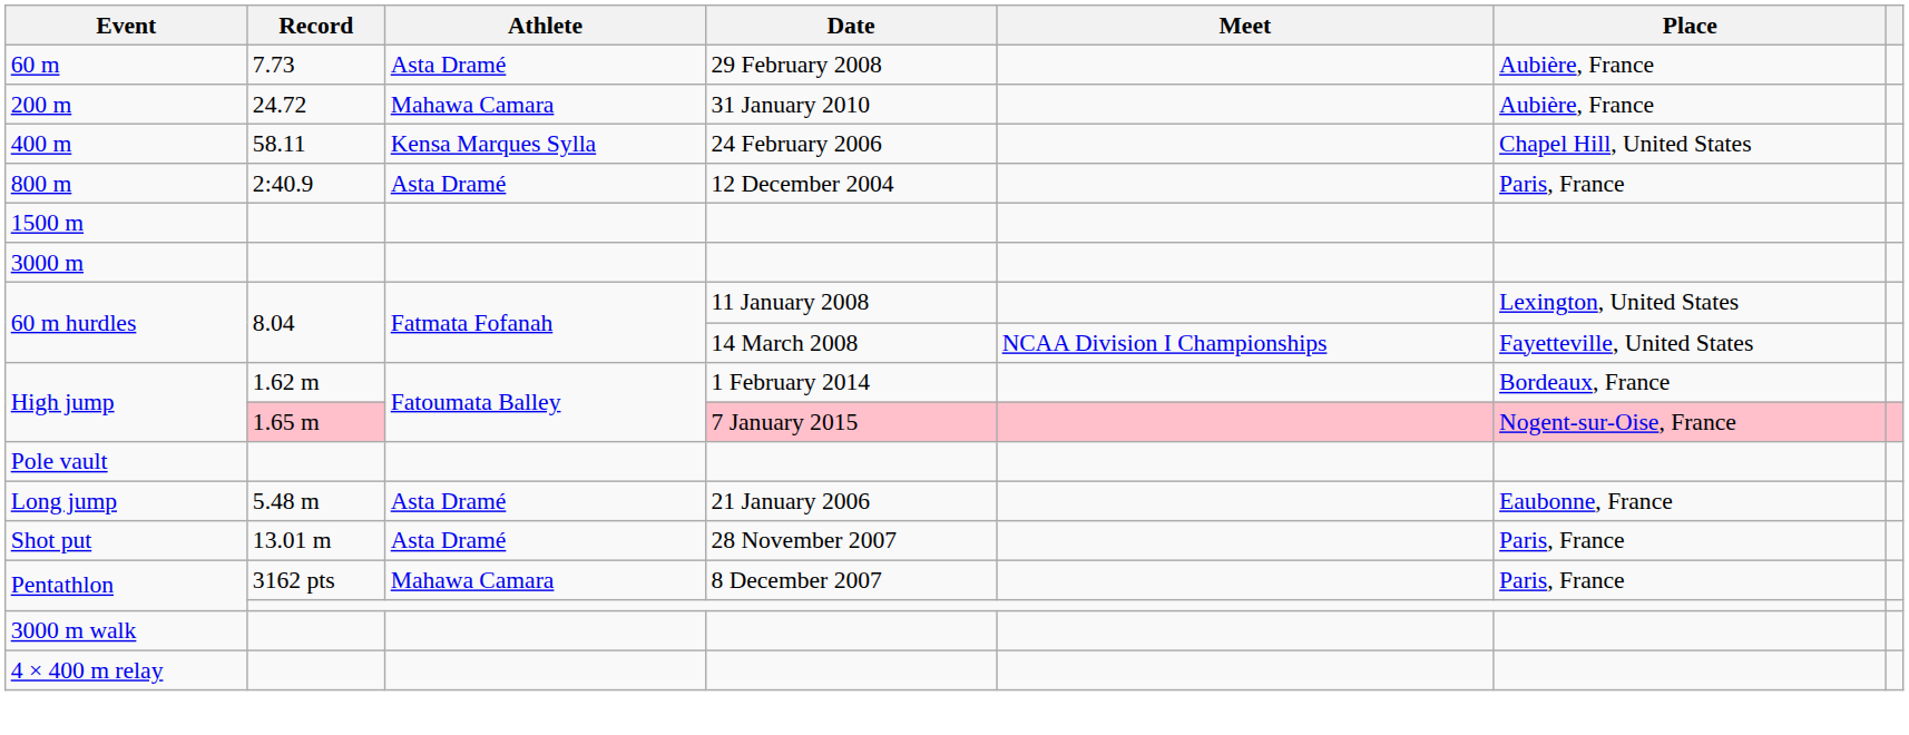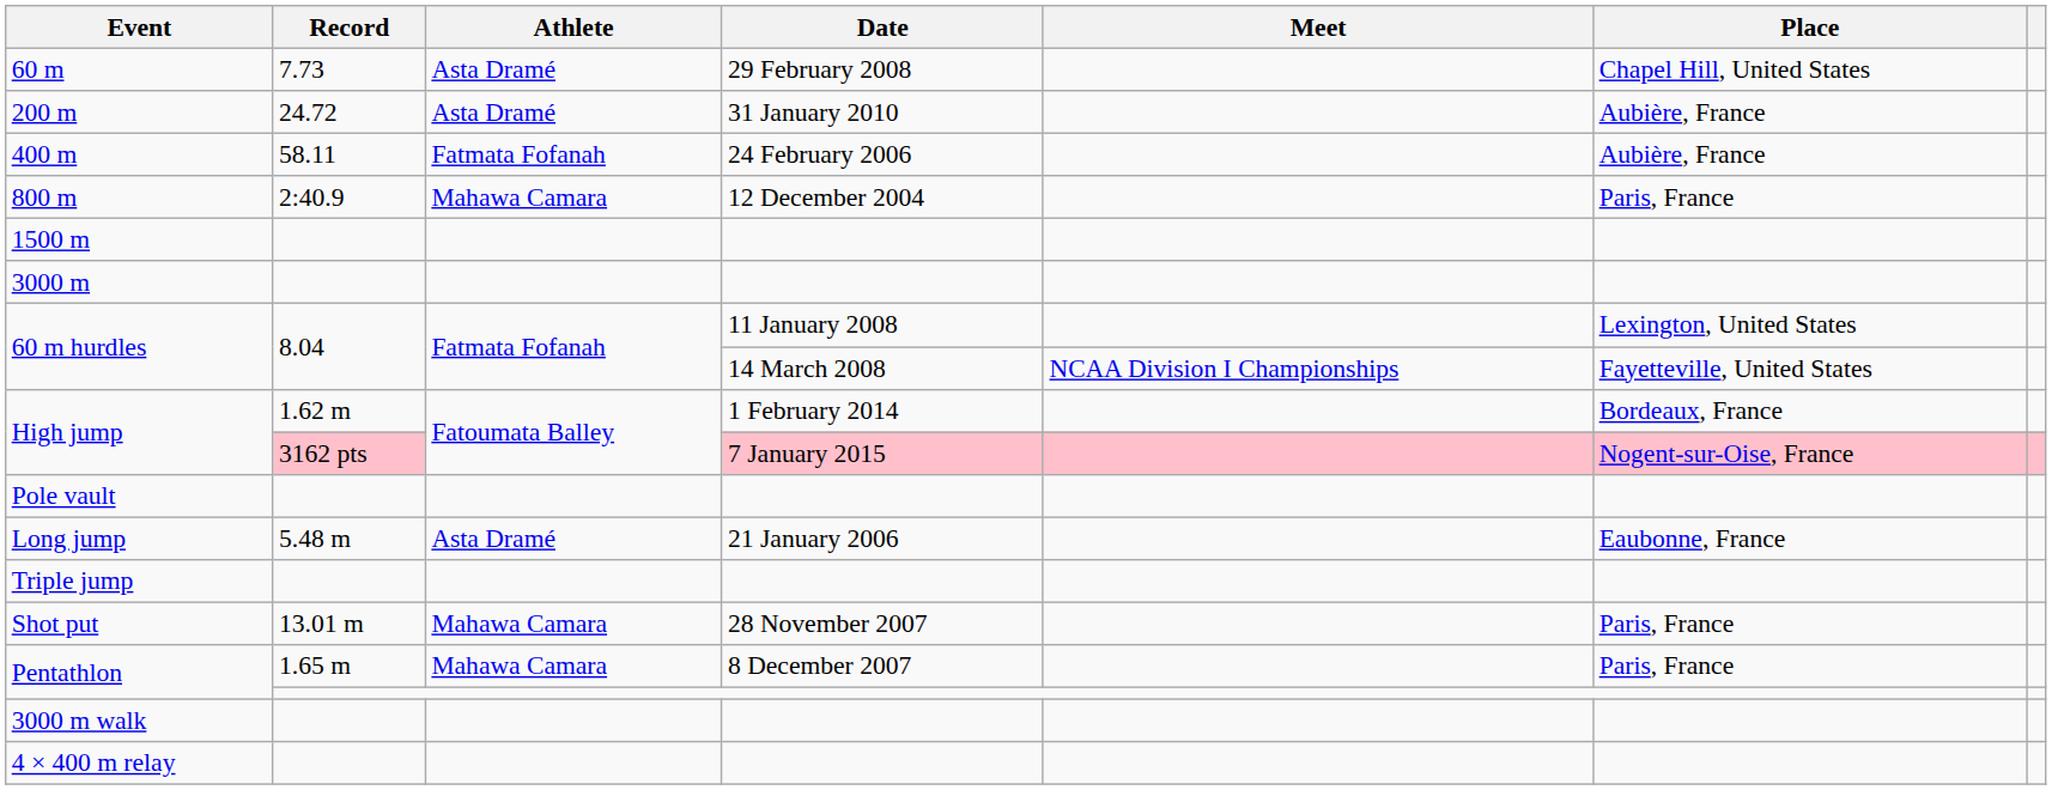60 m | Place: Aubière, France -> Chapel Hill, United States
200 m | Athlete: Mahawa Camara -> Asta Dramé
400 m | Athlete: Kensa Marques Sylla -> Fatmata Fofanah
400 m | Place: Chapel Hill, United States -> Aubière, France
800 m | Athlete: Asta Dramé -> Mahawa Camara
High jump / 7 January 2015 | Record: 1.65 m -> 3162 pts
+ row: Triple jump
Shot put | Athlete: Asta Dramé -> Mahawa Camara
Pentathlon / 8 December 2007 | Record: 3162 pts -> 1.65 m
